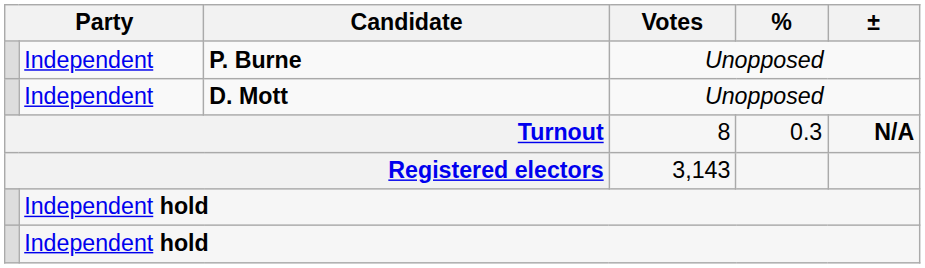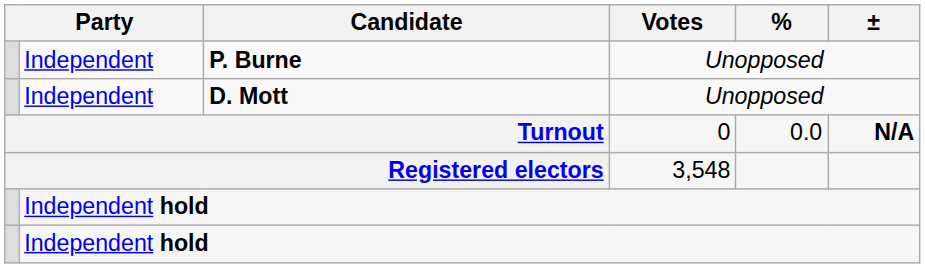Turnout | Votes: 8 -> 0
Turnout | %: 0.3 -> 0.0
Registered electors | Votes: 3,143 -> 3,548
